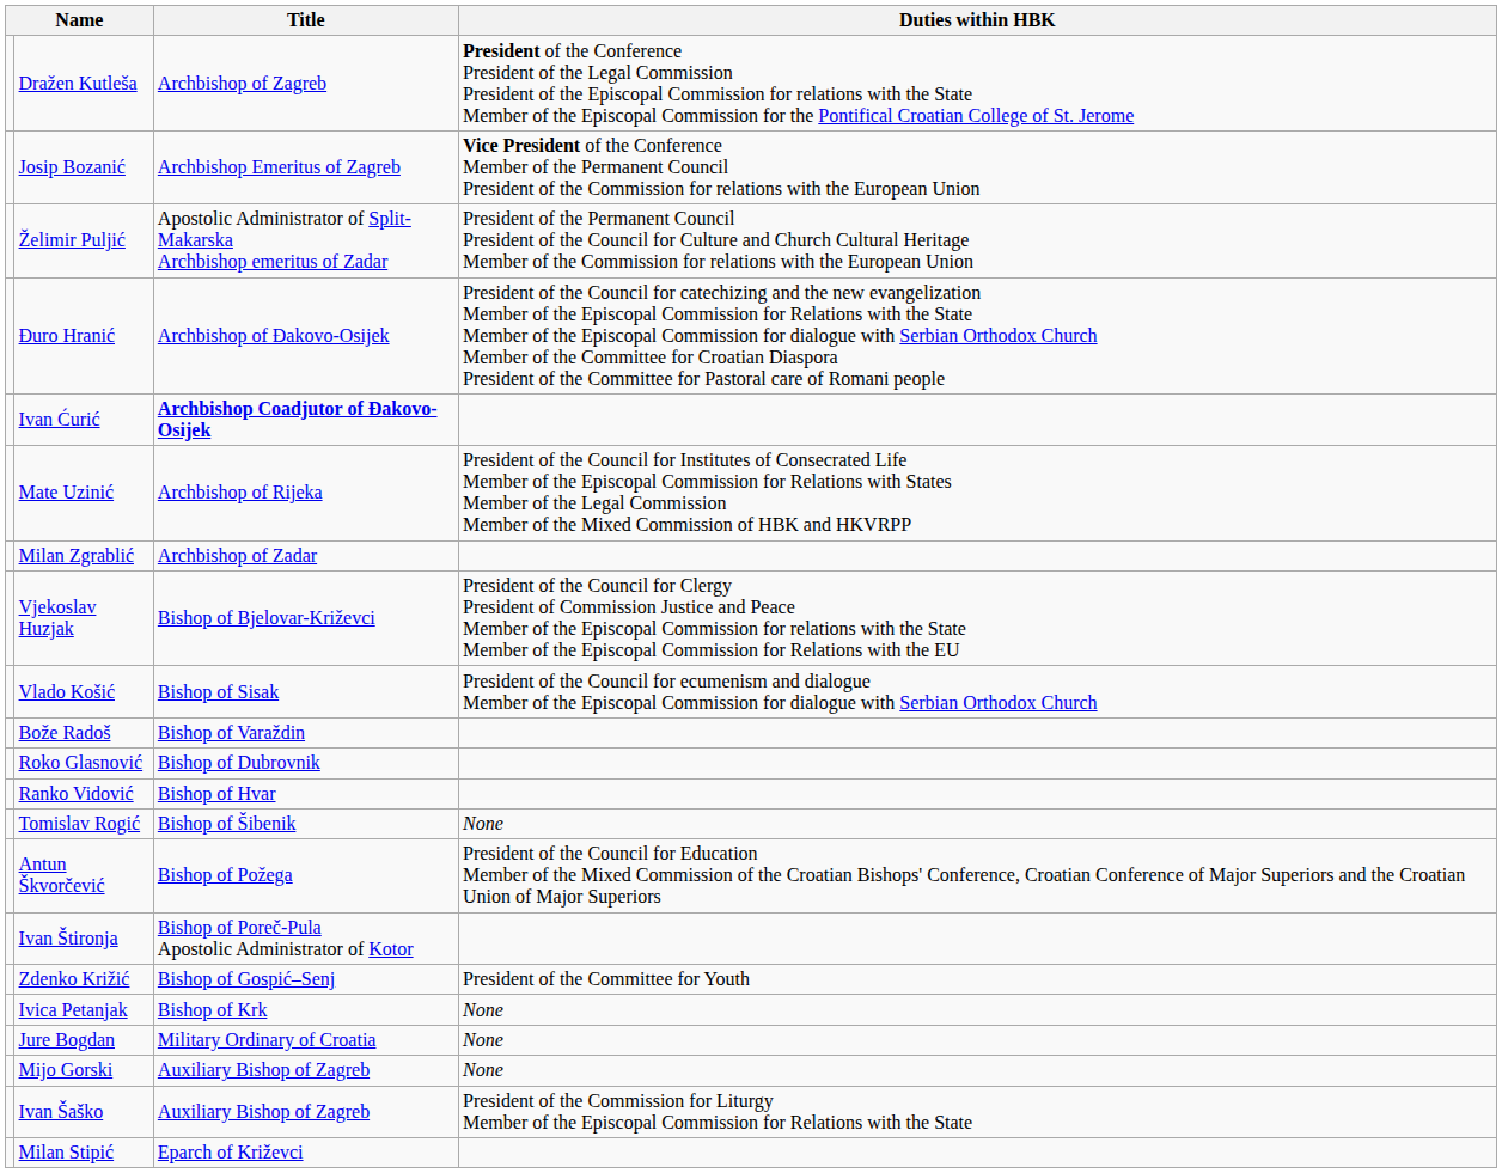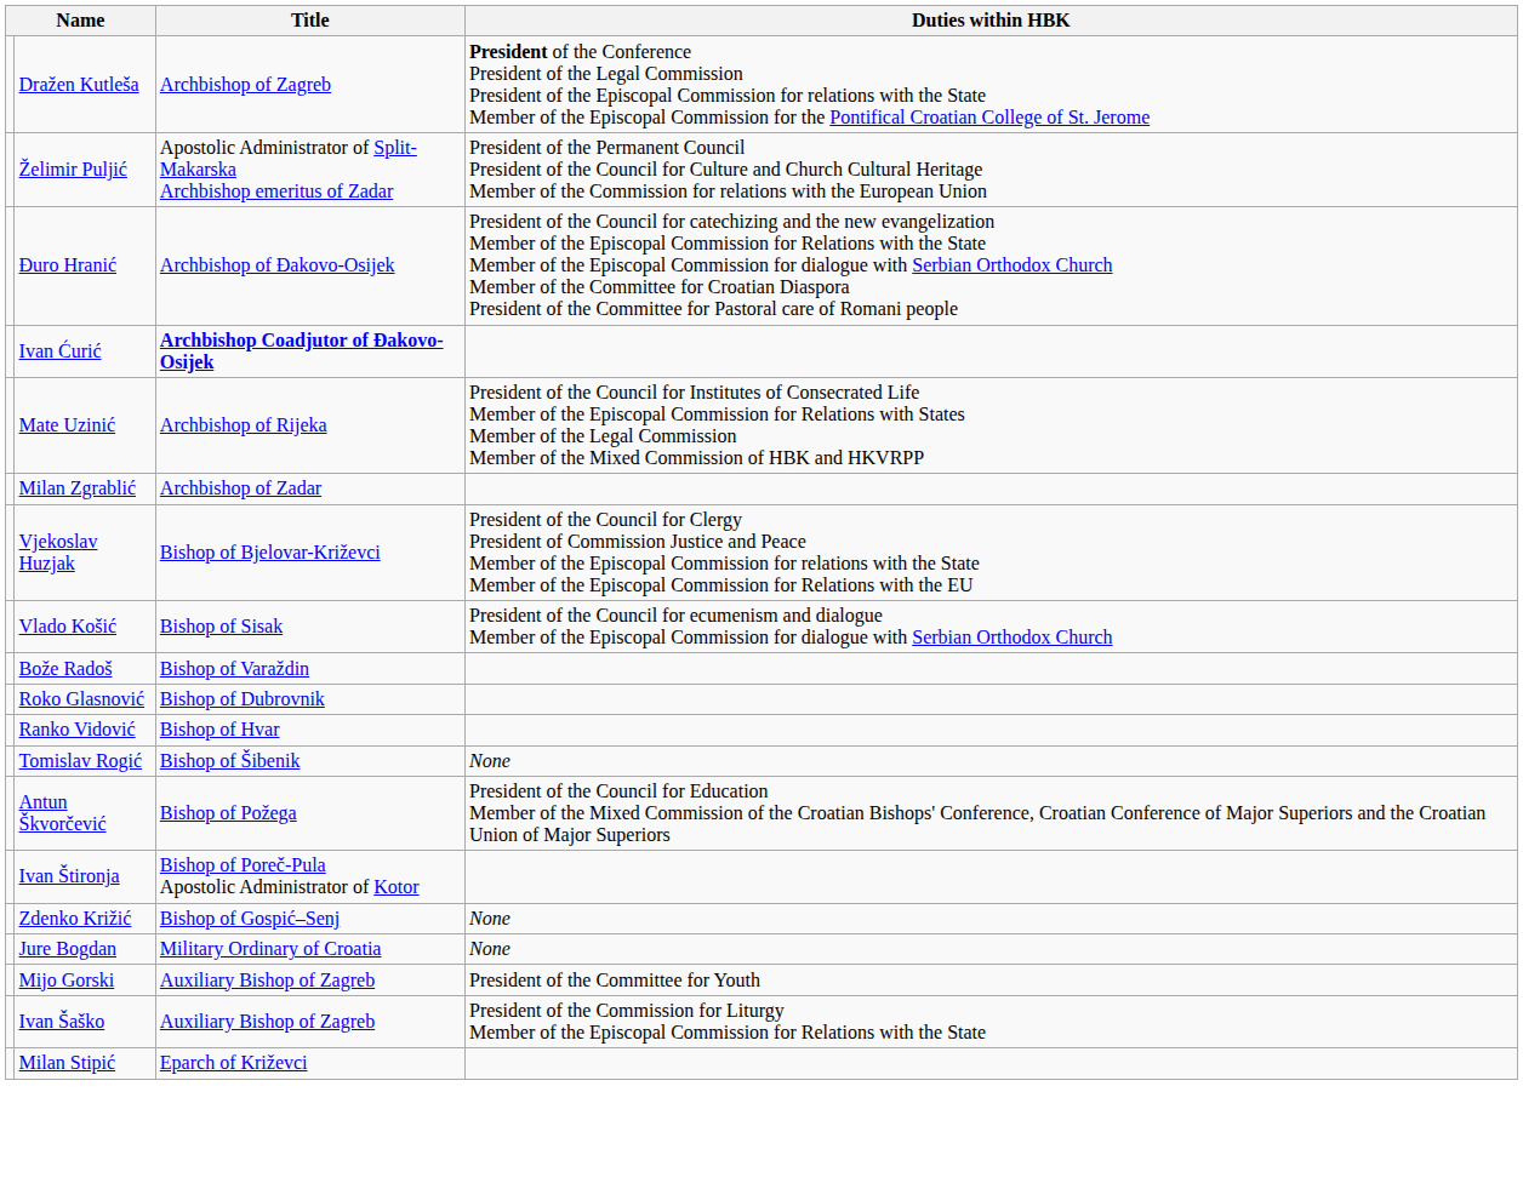- row: Josip Bozanić | Archbishop Emeritus of Zagreb | Vice President of the Conference Member of the Permanent Council President of the Commission for relations with the European Union
Zdenko Križić | Duties within HBK: President of the Committee for Youth -> None
- row: Ivica Petanjak | Bishop of Krk | None
Mijo Gorski | Duties within HBK: None -> President of the Committee for Youth
